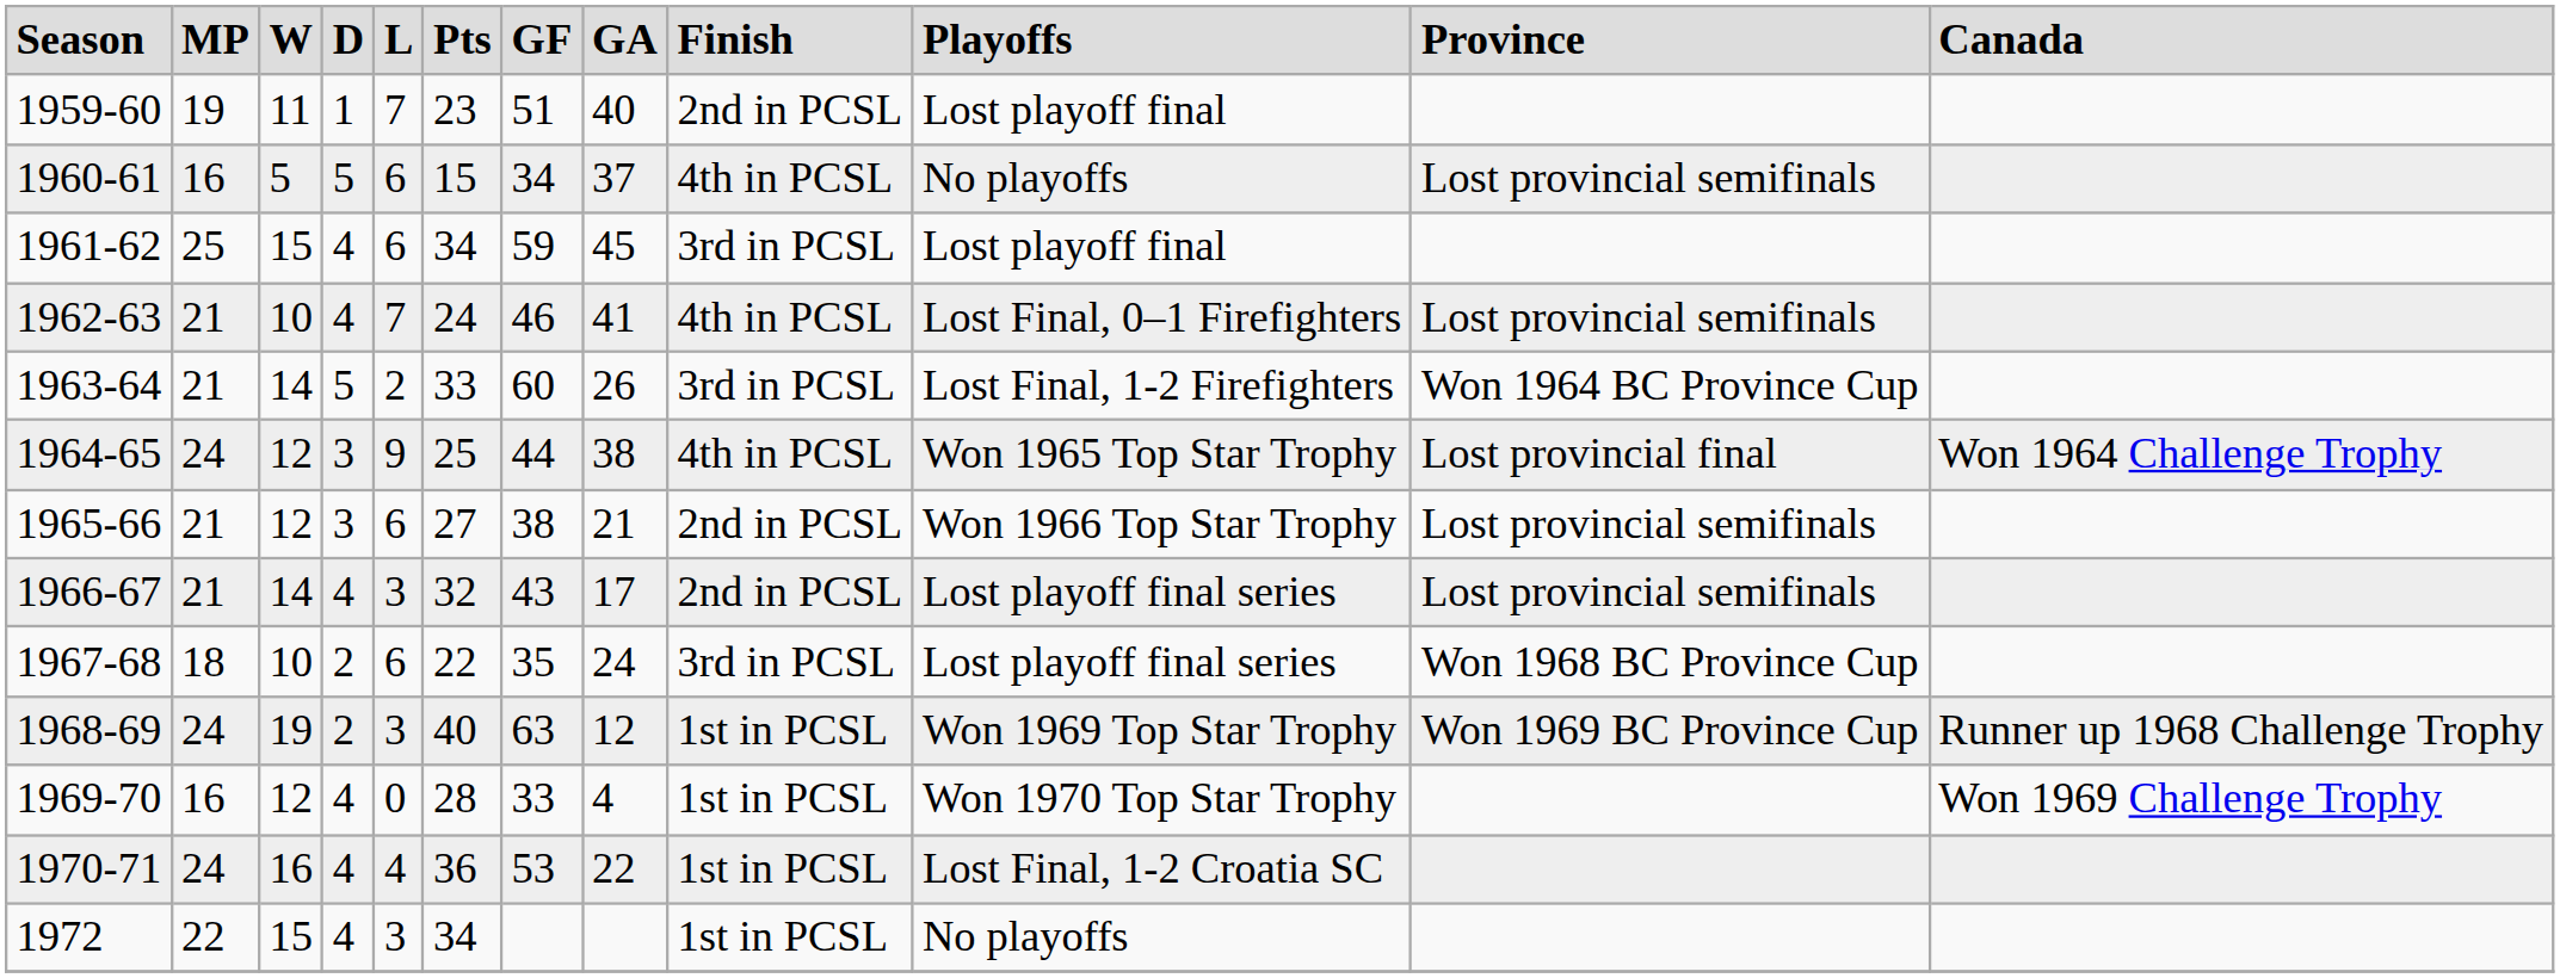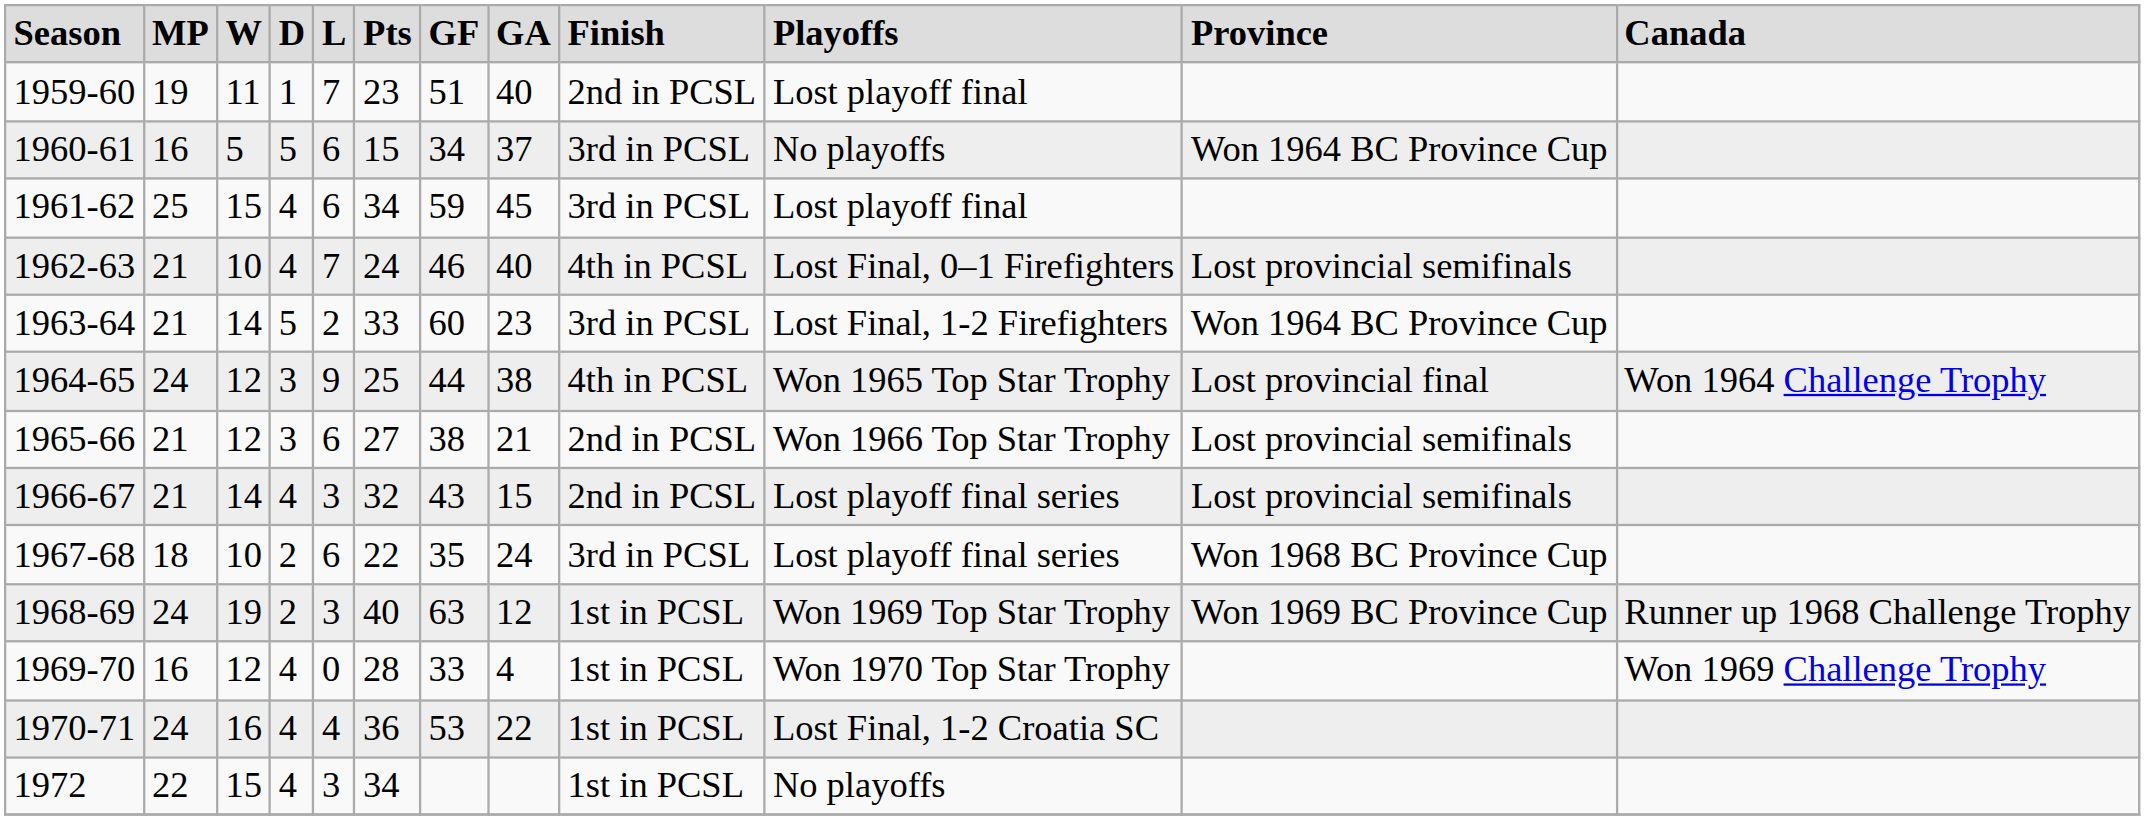1960-61 | column 9: 4th in PCSL -> 3rd in PCSL
1960-61 | column 11: Lost provincial semifinals -> Won 1964 BC Province Cup
1962-63 | column 8: 41 -> 40
1963-64 | column 8: 26 -> 23
1966-67 | column 8: 17 -> 15
